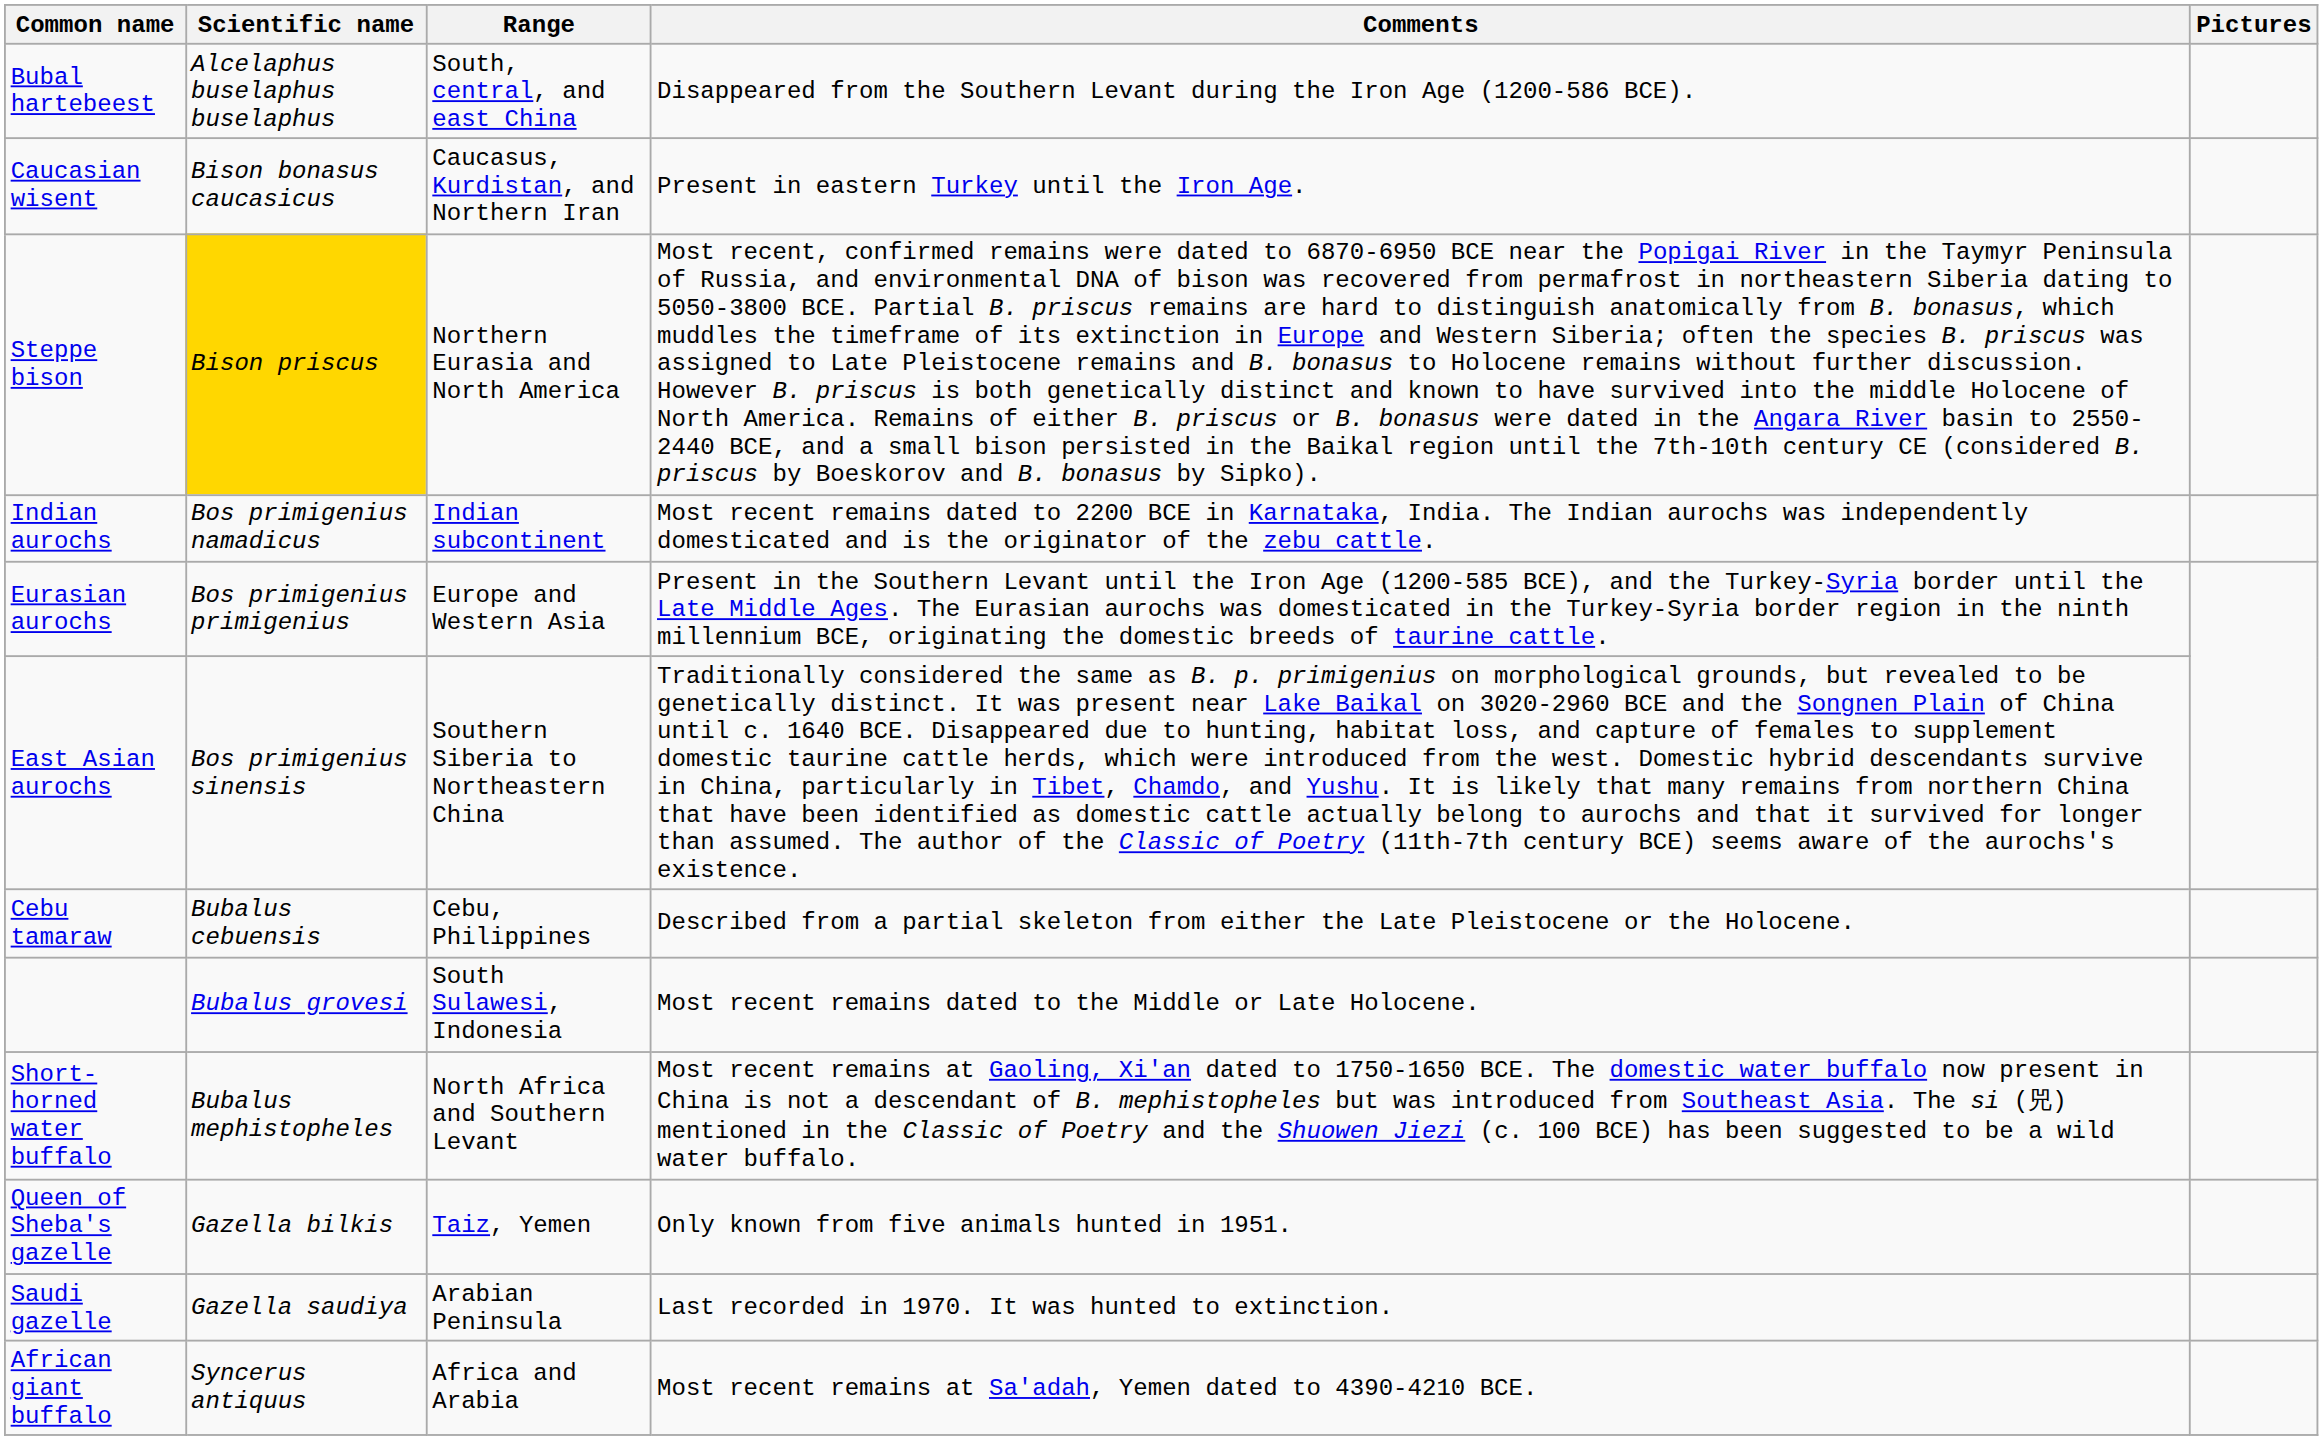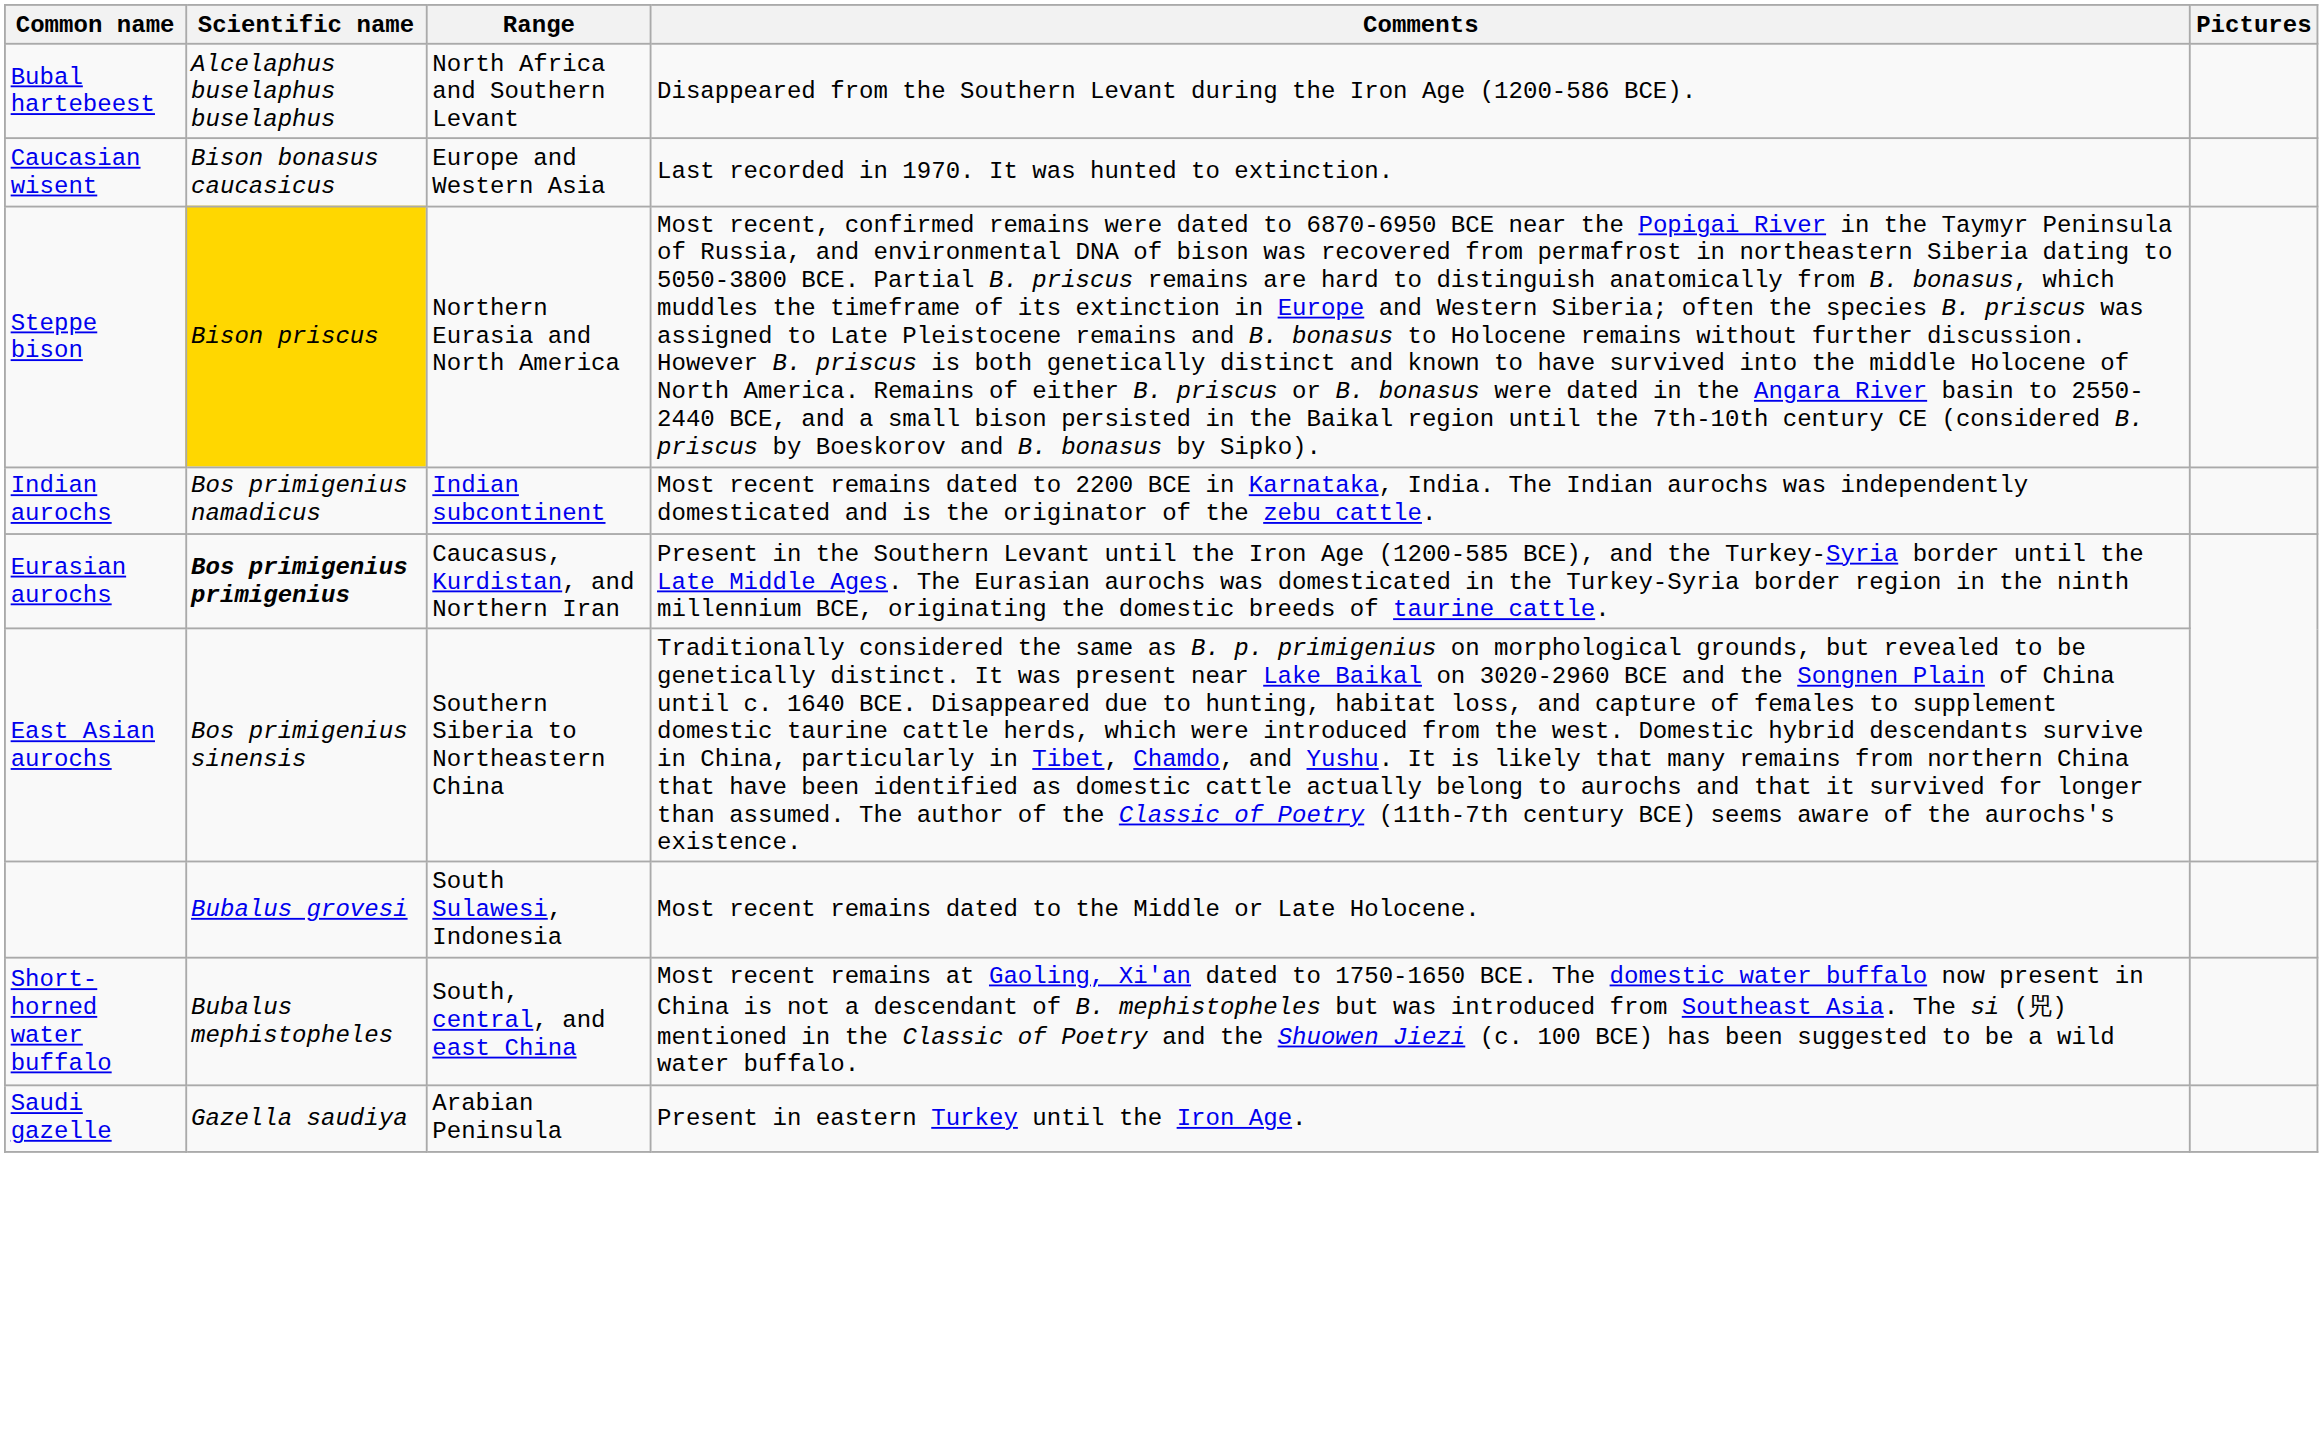Bubal hartebeest | Range: South, central, and east China -> North Africa and Southern Levant
Caucasian wisent | Range: Caucasus, Kurdistan, and Northern Iran -> Europe and Western Asia
Caucasian wisent | Comments: Present in eastern Turkey until the Iron Age. -> Last recorded in 1970. It was hunted to extinction.
Eurasian aurochs | Scientific name: normal -> bold
Eurasian aurochs | Range: Europe and Western Asia -> Caucasus, Kurdistan, and Northern Iran
- row: Cebu tamaraw | Bubalus cebuensis | Cebu, Philippines | Described from a partial skeleton from either the Late Pleistocene or the Holocene.
Short-horned water buffalo | Range: North Africa and Southern Levant -> South, central, and east China
- row: Queen of Sheba's gazelle | Gazella bilkis | Taiz, Yemen | Only known from five animals hunted in 1951.
Saudi gazelle | Comments: Last recorded in 1970. It was hunted to extinction. -> Present in eastern Turkey until the Iron Age.
- row: African giant buffalo | Syncerus antiquus | Africa and Arabia | Most recent remains at Sa'adah, Yemen dated to 4390-4210 BCE.
